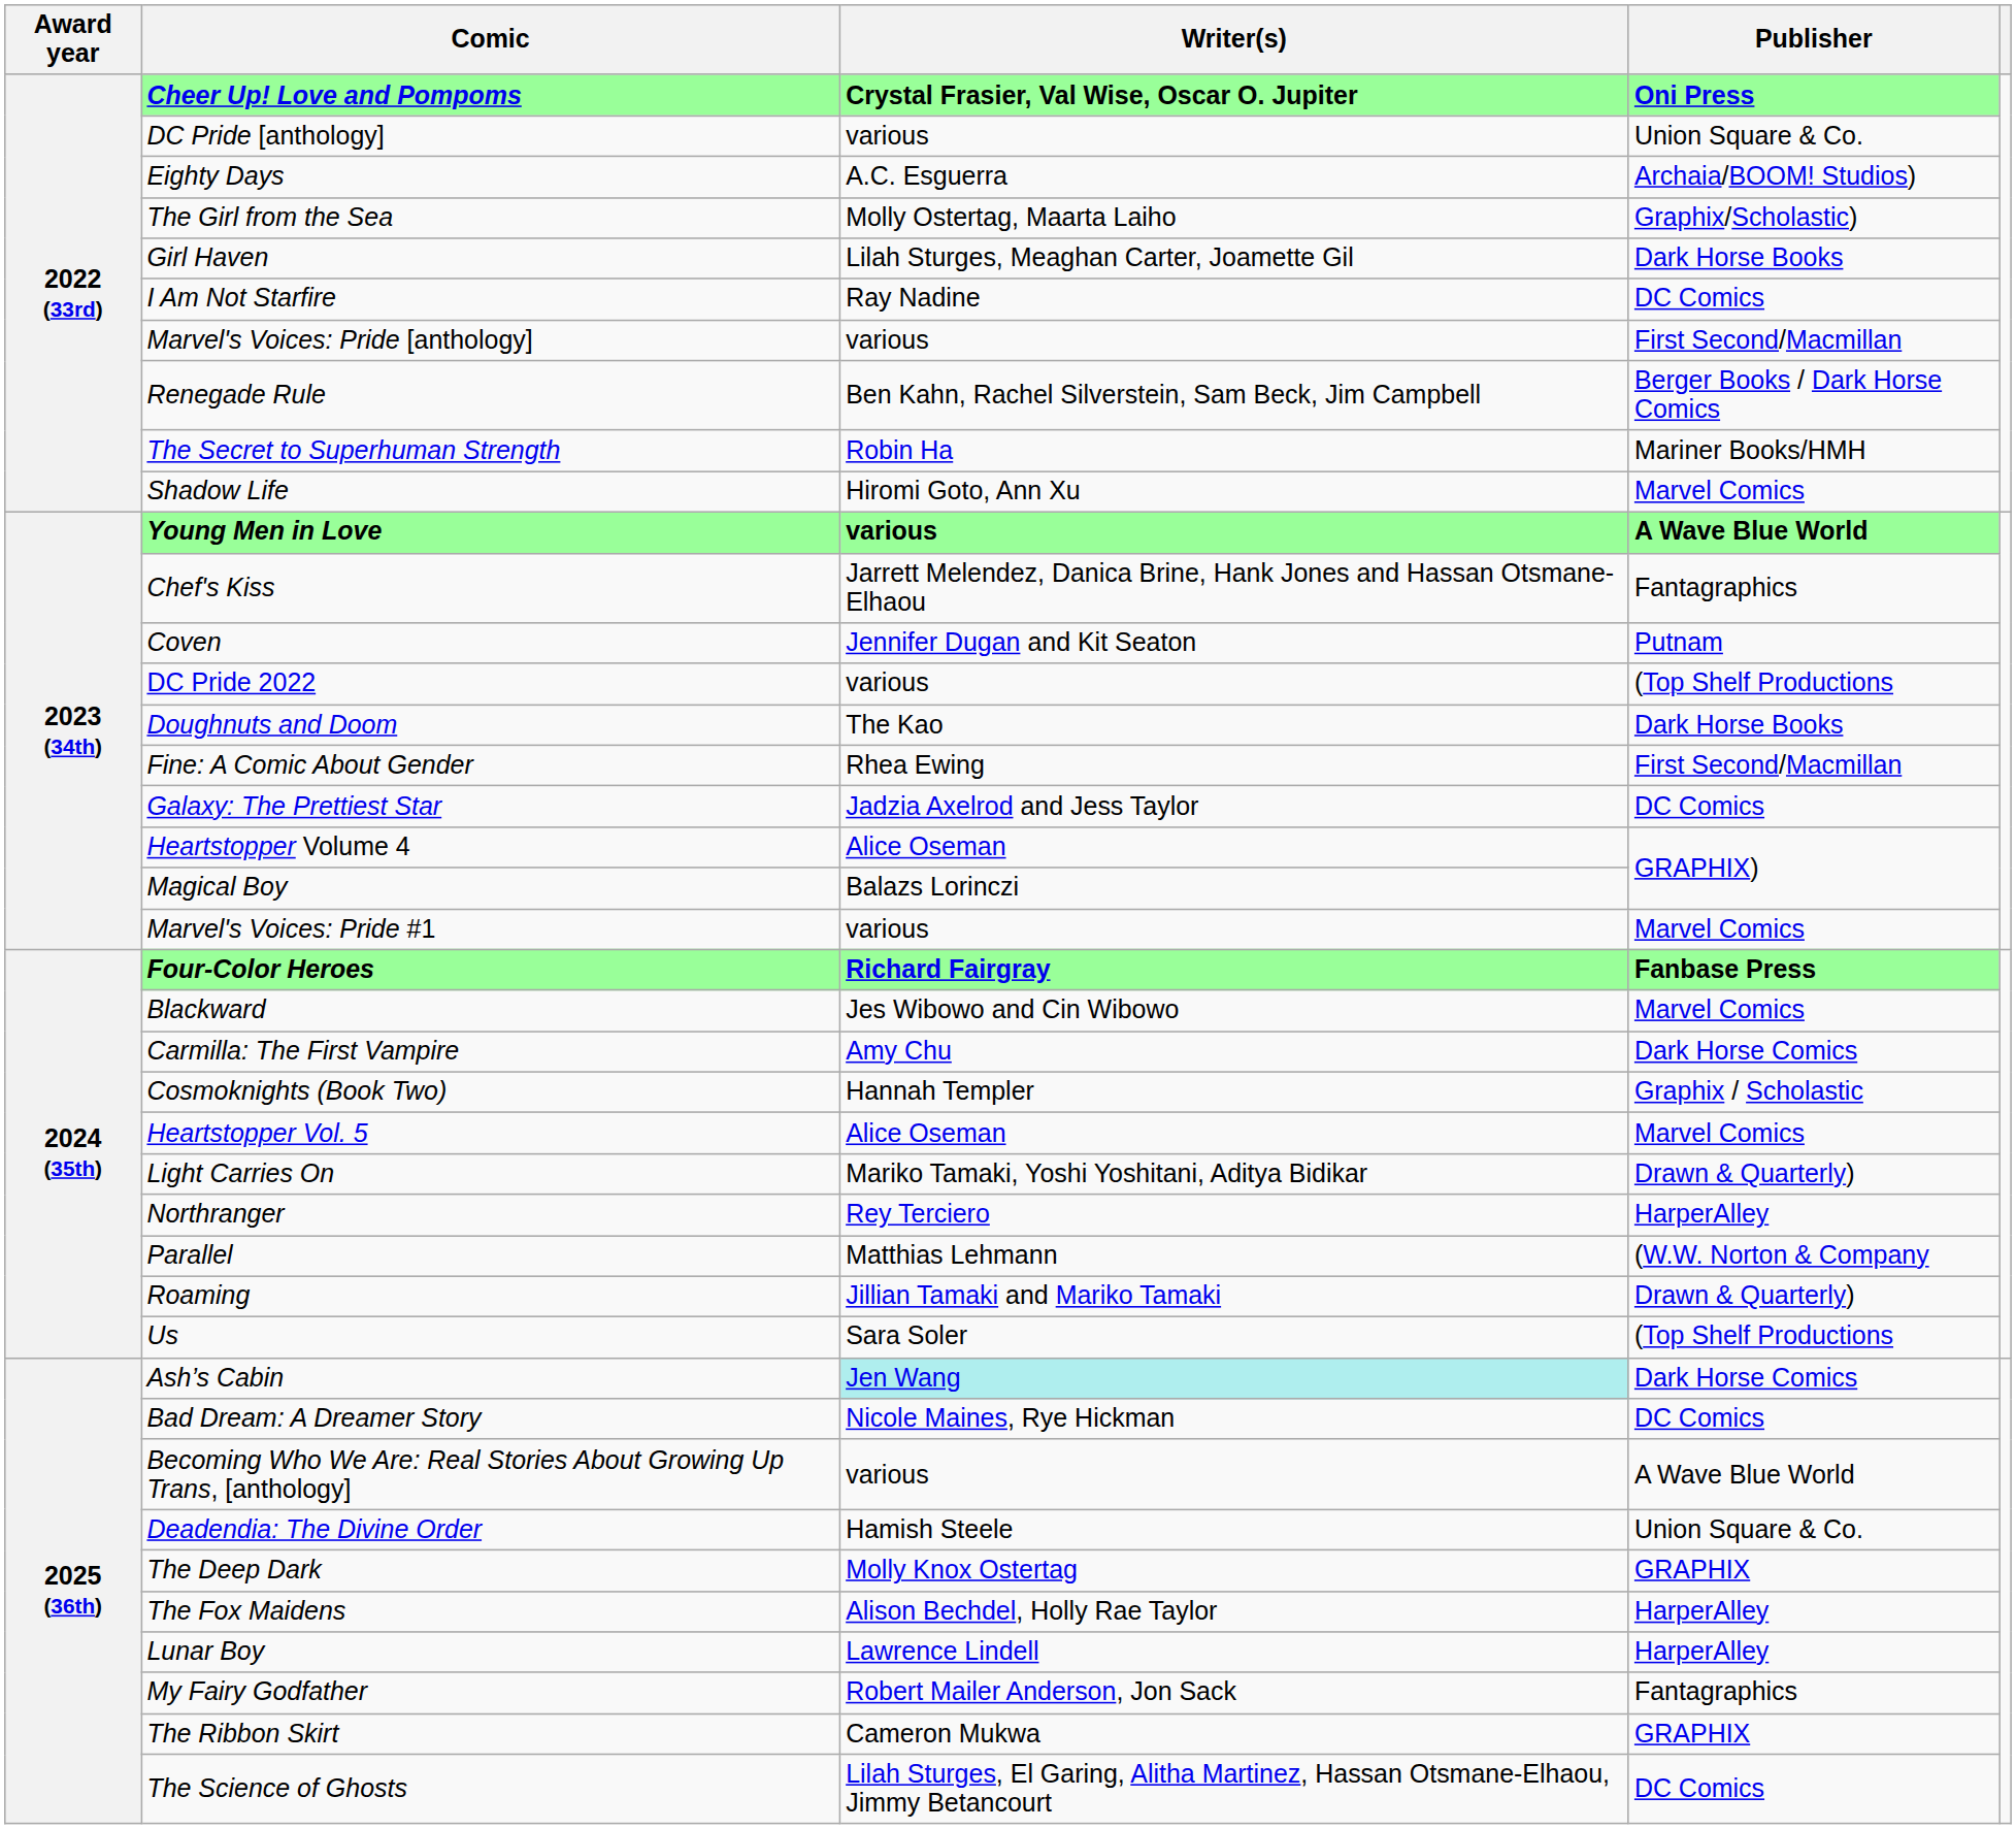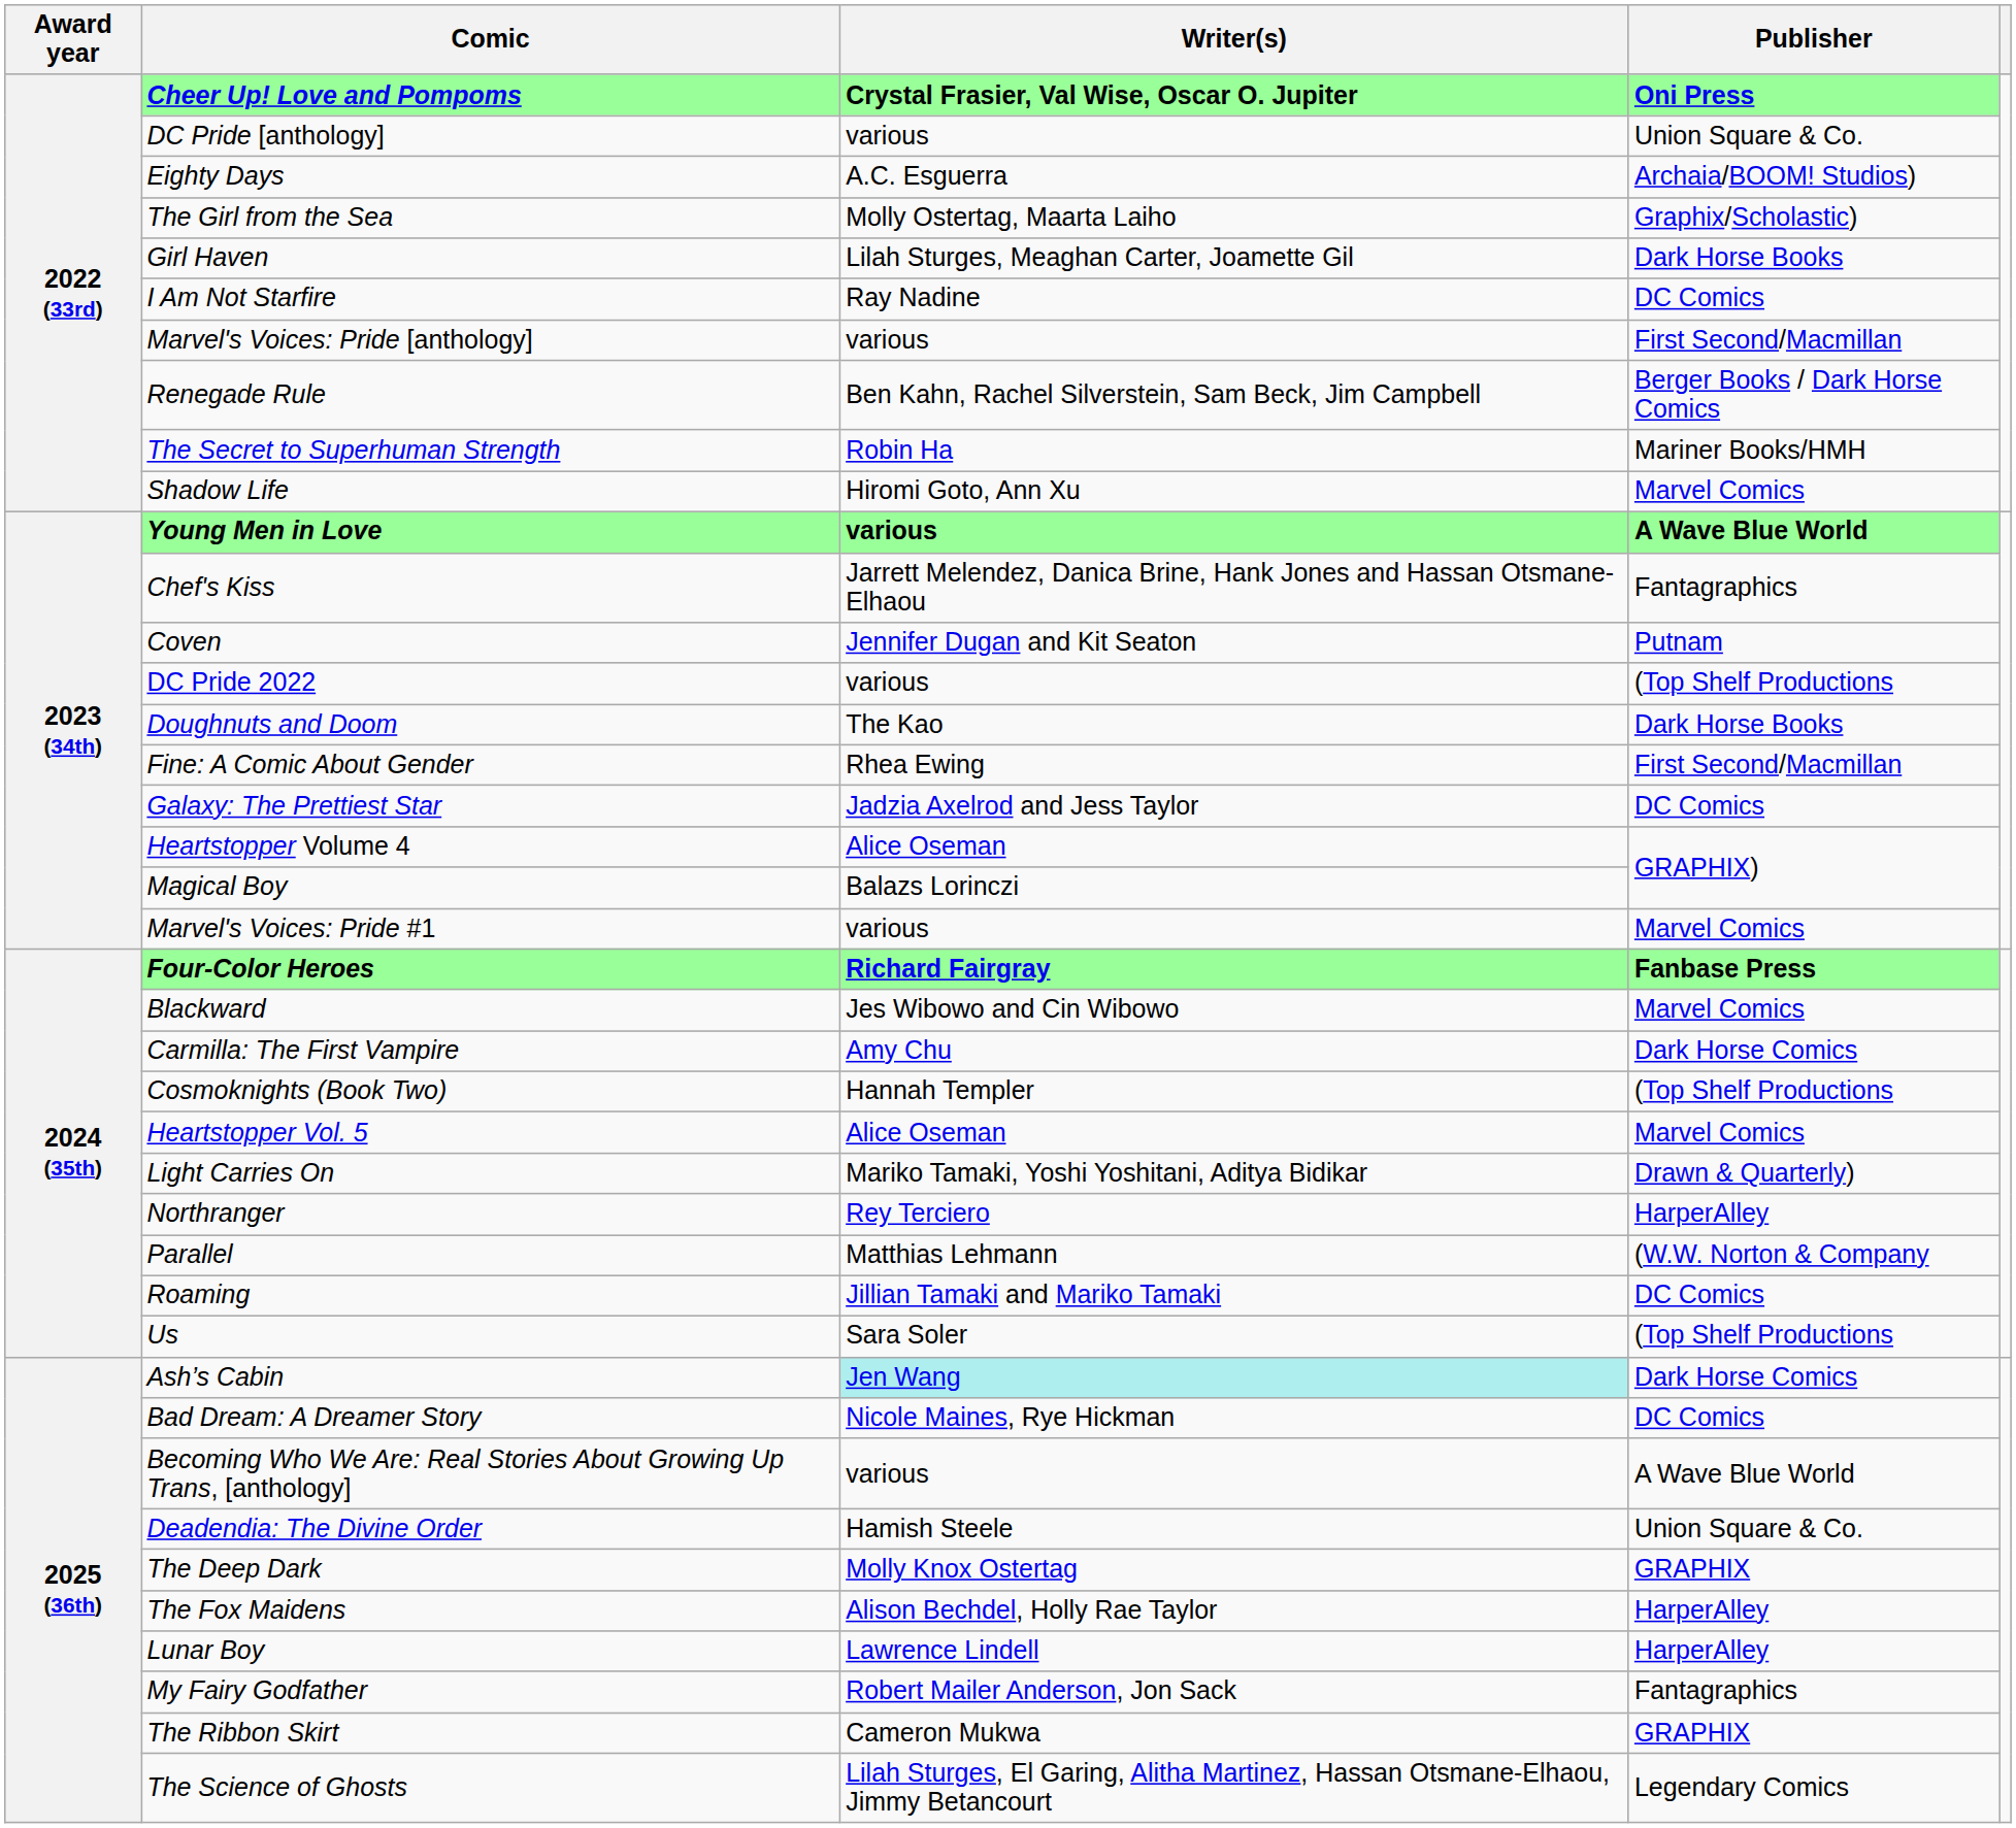Cosmoknights (Book Two) | Publisher: Graphix / Scholastic -> (Top Shelf Productions
Roaming | Publisher: Drawn & Quarterly) -> DC Comics
The Science of Ghosts | Publisher: DC Comics -> Legendary Comics
